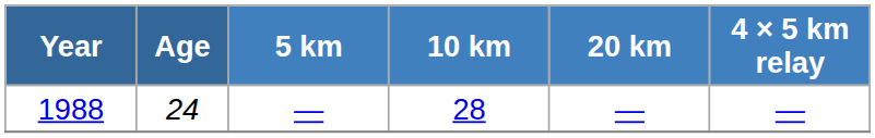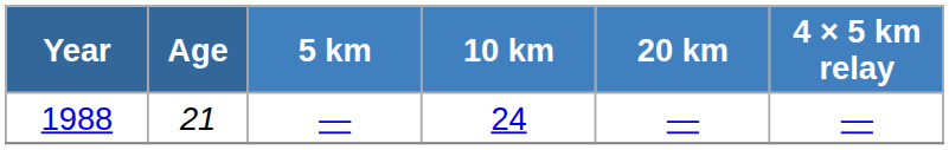1988 | Age: 24 -> 21
1988 | 10 km: 28 -> 24
